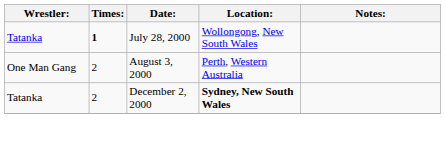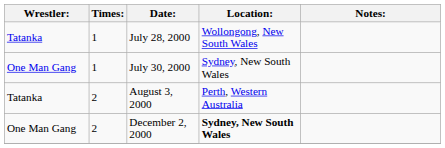July 28, 2000 | Times:: bold -> normal
+ row: One Man Gang | 1 | July 30, 2000 | Sydney, New South Wales
August 3, 2000 | Wrestler:: One Man Gang -> Tatanka
December 2, 2000 | Wrestler:: Tatanka -> One Man Gang
